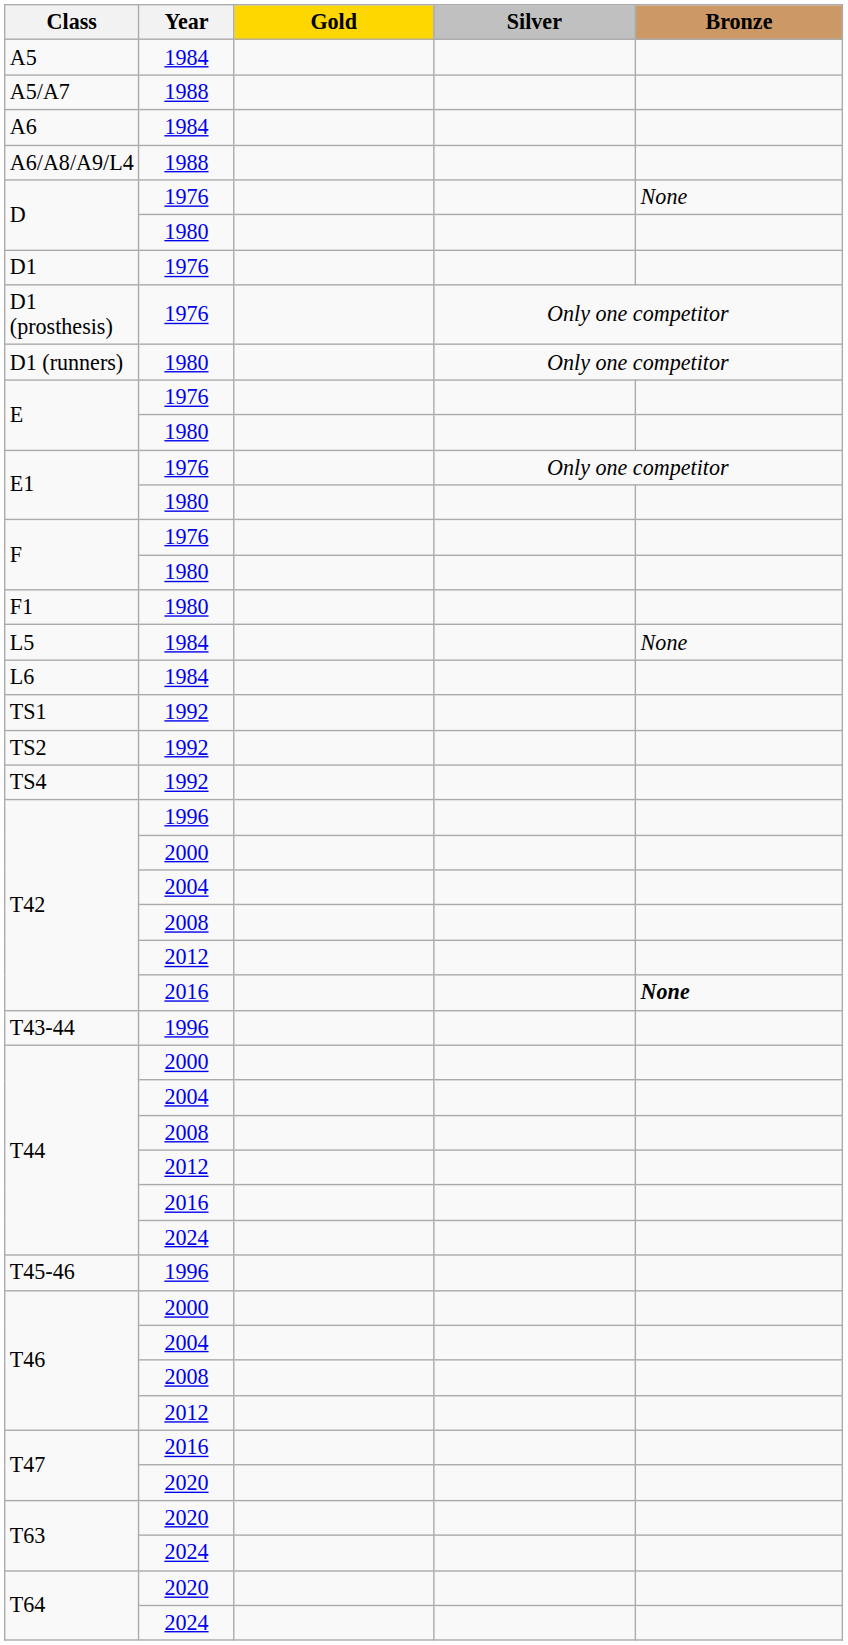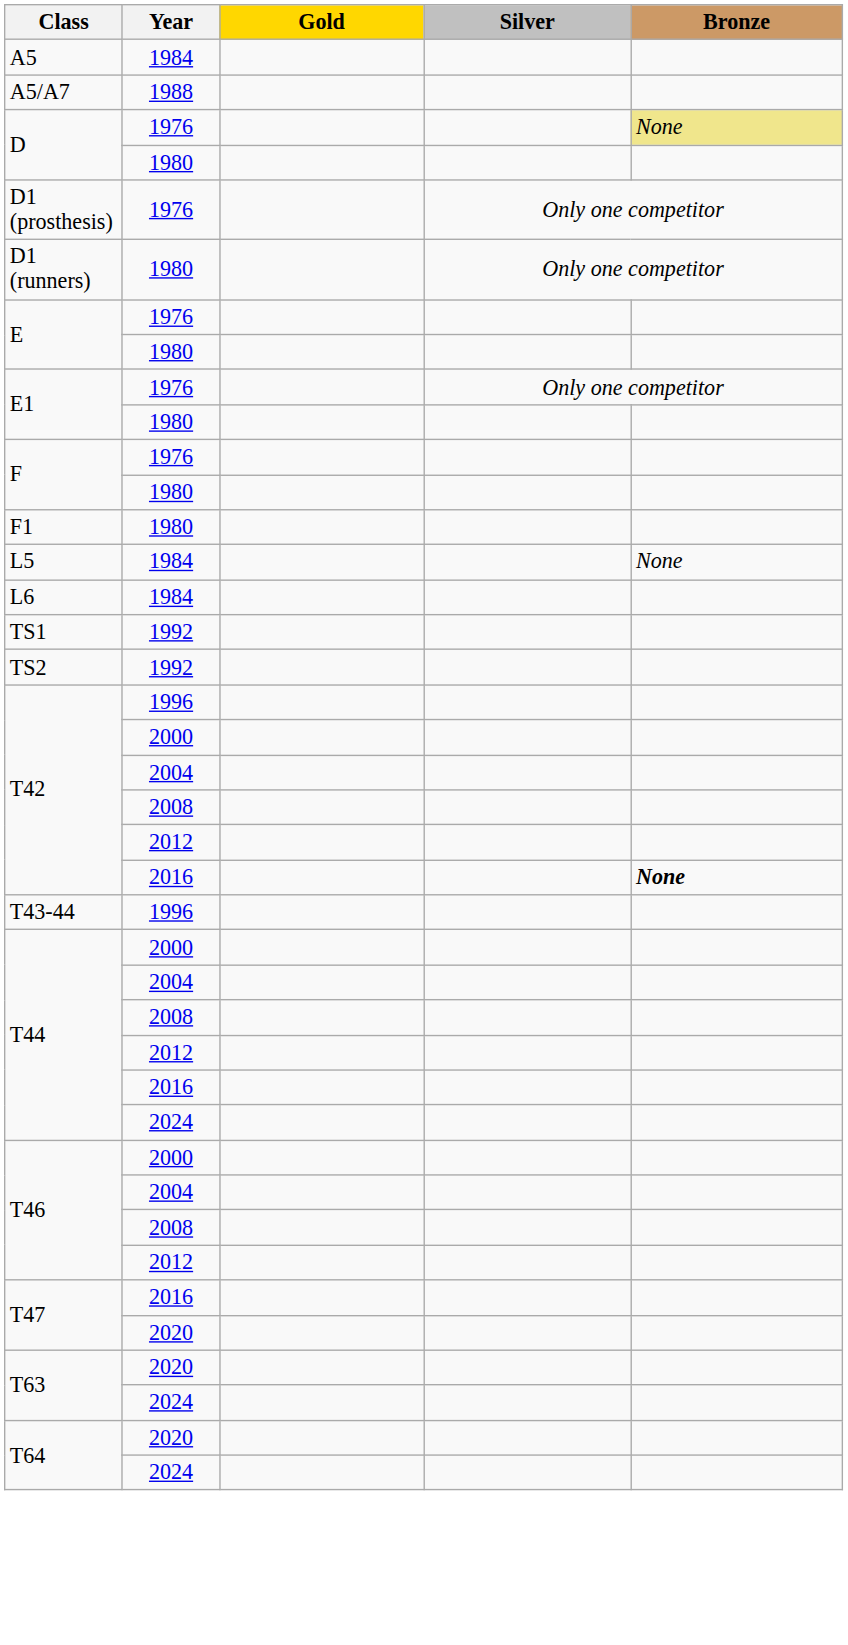- row: A6 | 1984
- row: A6/A8/A9/L4 | 1988
D / 1976 | Bronze: no background -> khaki background
- row: D1 | 1976
- row: TS4 | 1992
- row: T45-46 | 1996
